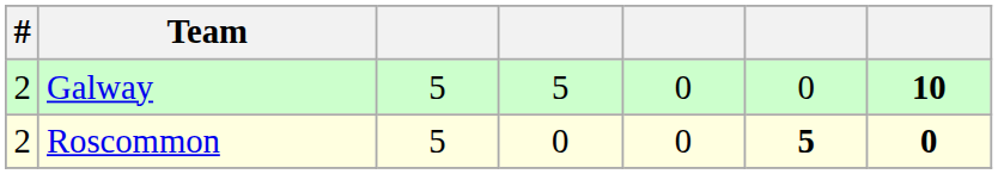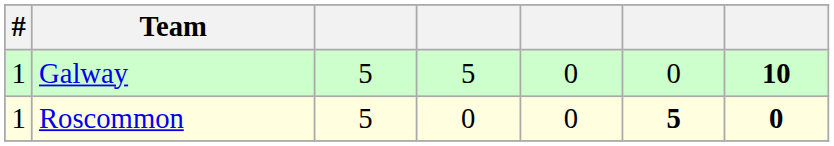Galway | #: 2 -> 1
Roscommon | #: 2 -> 1
